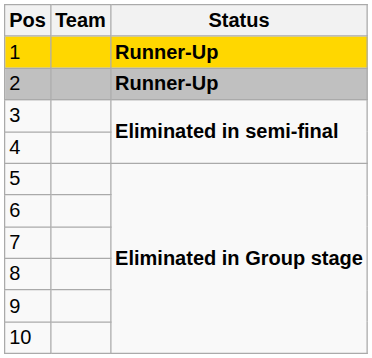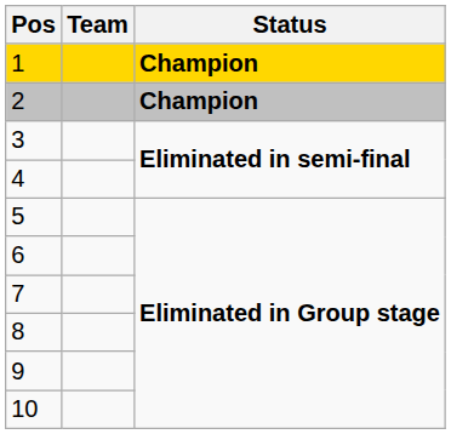1 | Status: Runner-Up -> Champion
2 | Status: Runner-Up -> Champion
